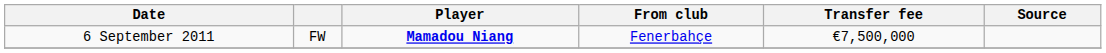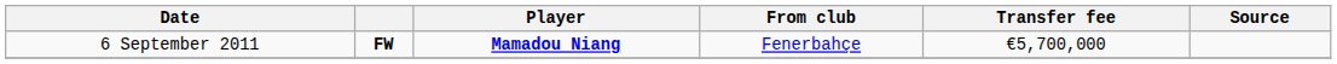6 September 2011 | column 2: normal -> bold
6 September 2011 | Transfer fee: €7,500,000 -> €5,700,000
